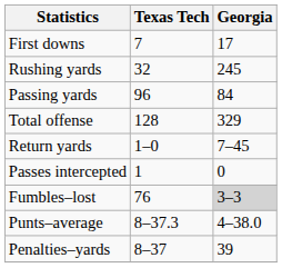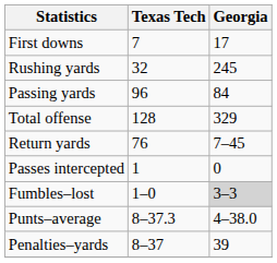Return yards | Texas Tech: 1–0 -> 76
Fumbles–lost | Texas Tech: 76 -> 1–0
